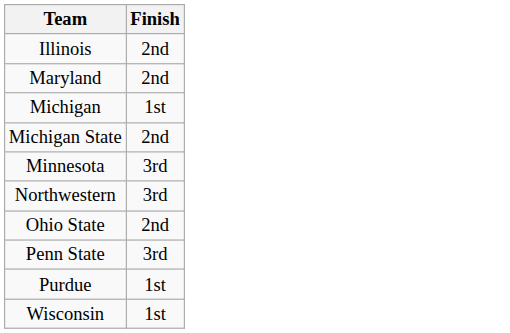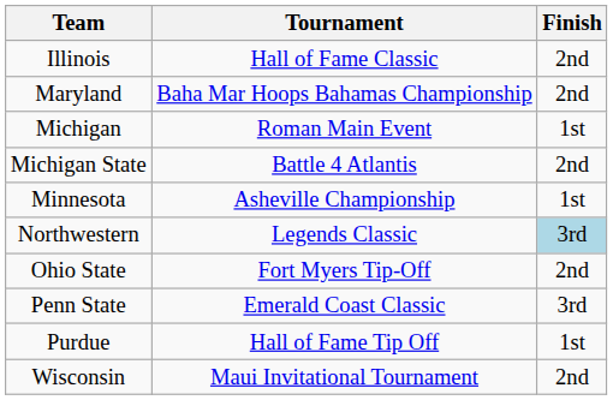+ column: Tournament | Hall of Fame Classic | Baha Mar Hoops Bahamas Championship | Roman Main Event | Battle 4 Atlantis | Asheville Championship | Legends Classic | Fort Myers Tip-Off | Emerald Coast Classic | Hall of Fame Tip Off | Maui Invitational Tournament
Minnesota | Finish: 3rd -> 1st
Northwestern | Finish: no background -> lightblue background
Wisconsin | Finish: 1st -> 2nd
